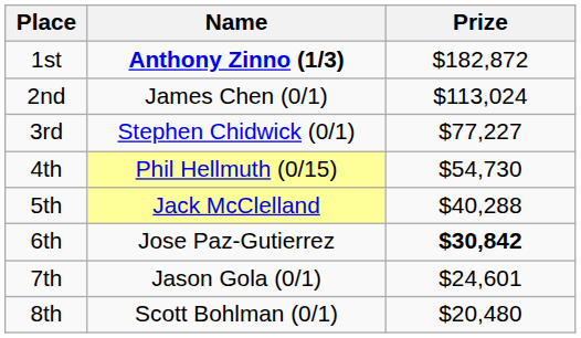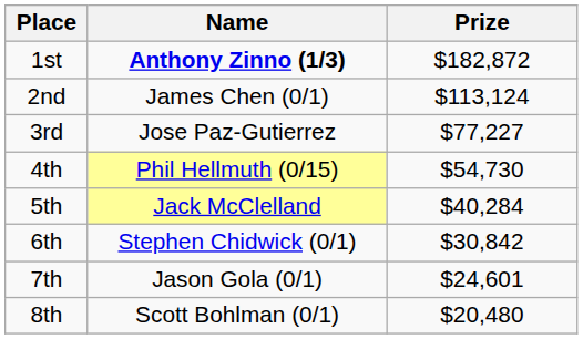2nd | Prize: $113,024 -> $113,124
3rd | Name: Stephen Chidwick (0/1) -> Jose Paz-Gutierrez
5th | Prize: $40,288 -> $40,284
6th | Name: Jose Paz-Gutierrez -> Stephen Chidwick (0/1)
6th | Prize: bold -> normal
